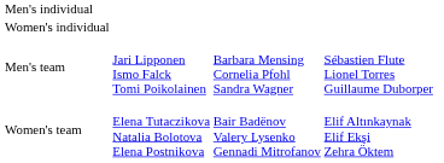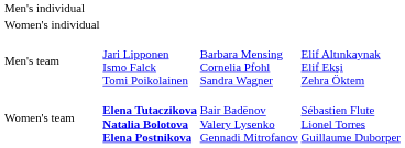Men's team | column 4: Sébastien Flute Lionel Torres Guillaume Duborper -> Elif Altınkaynak Elif Ekşi Zehra Öktem
Women's team | column 2: normal -> bold
Women's team | column 4: Elif Altınkaynak Elif Ekşi Zehra Öktem -> Sébastien Flute Lionel Torres Guillaume Duborper
